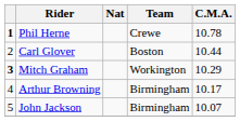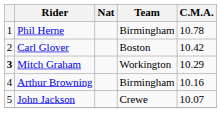Phil Herne | column 1: bold -> normal
Phil Herne | Team: Crewe -> Birmingham
Carl Glover | C.M.A.: 10.44 -> 10.42
Arthur Browning | C.M.A.: 10.17 -> 10.16
John Jackson | Team: Birmingham -> Crewe
